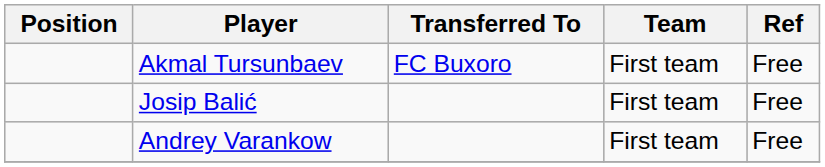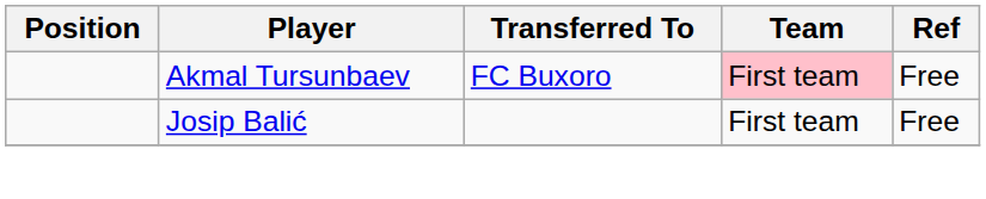Akmal Tursunbaev | Team: no background -> pink background
- row: Andrey Varankow | First team | Free
